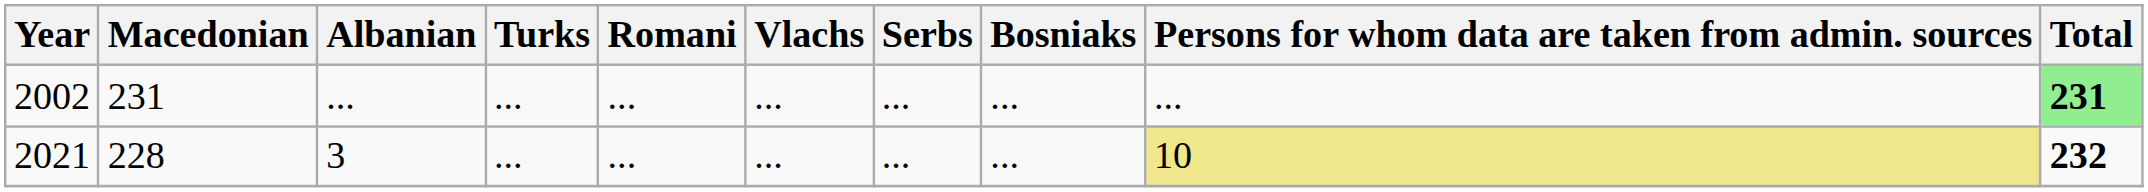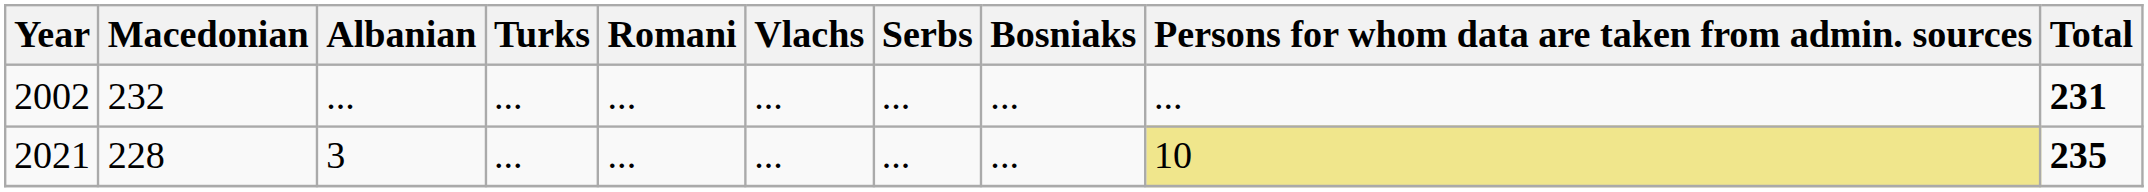2002 | Macedonian: 231 -> 232
2002 | Total: lightgreen background -> no background
2021 | Total: 232 -> 235
